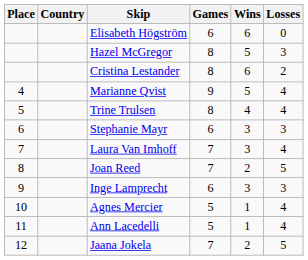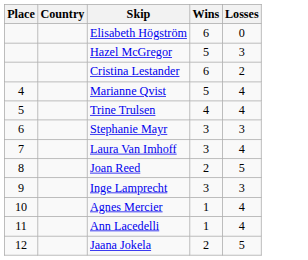- column: Games | 6 | 8 | 8 | 9 | 8 | 6 | 7 | 7 | 6 | 5 | 5 | 7
